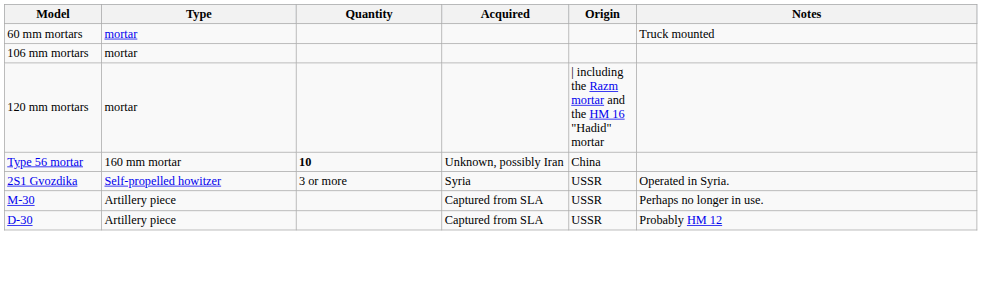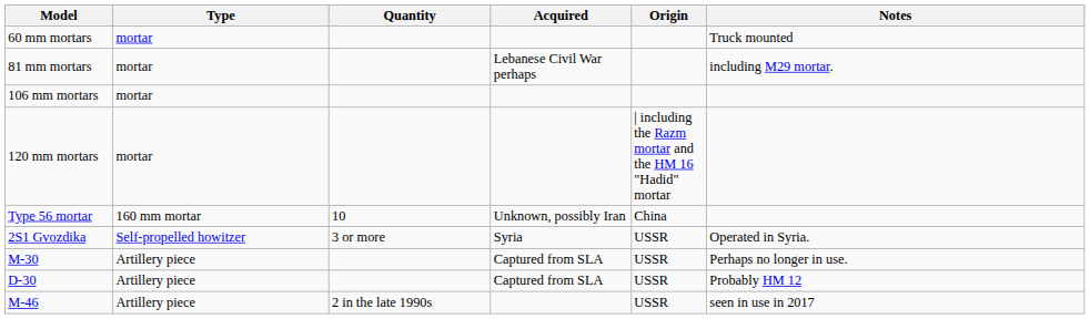+ row: 81 mm mortars | mortar | Lebanese Civil War perhaps | including M29 mortar.
Type 56 mortar | Quantity: bold -> normal
+ row: M-46 | Artillery piece | 2 in the late 1990s | USSR | seen in use in 2017
